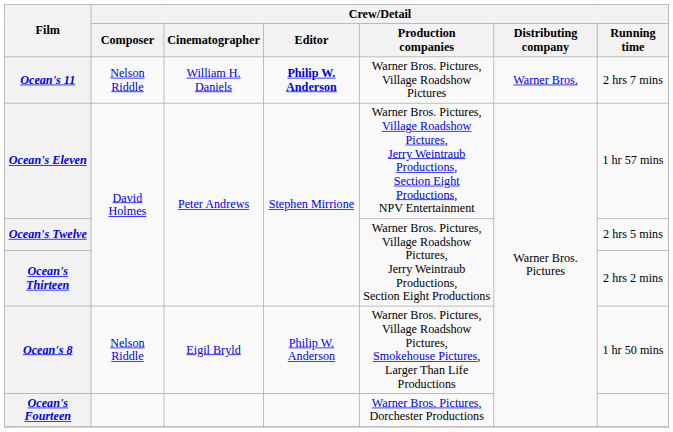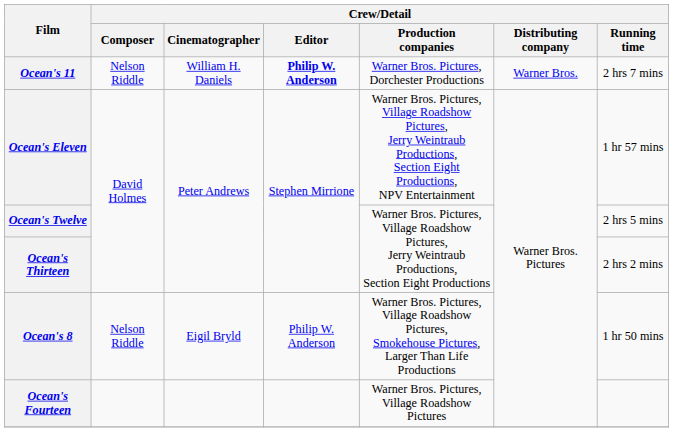Ocean's 11 | Crew/Detail / Production companies: Warner Bros. Pictures, Village Roadshow Pictures -> Warner Bros. Pictures, Dorchester Productions
Ocean's Fourteen | Crew/Detail / Production companies: Warner Bros. Pictures, Dorchester Productions -> Warner Bros. Pictures, Village Roadshow Pictures
